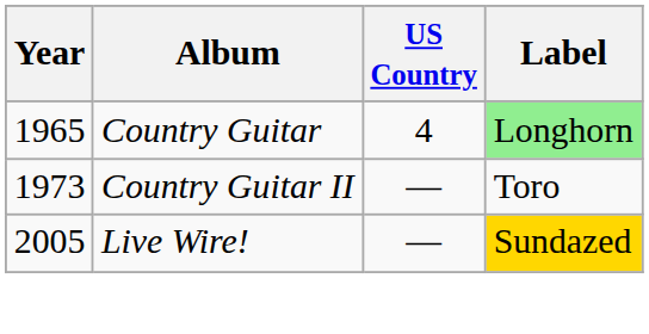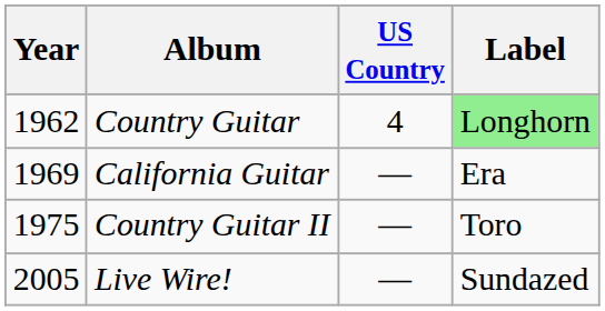Country Guitar | Year: 1965 -> 1962
+ row: 1969 | California Guitar | — | Era
Country Guitar II | Year: 1973 -> 1975
Live Wire! | Label: gold background -> no background
